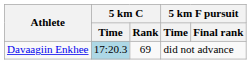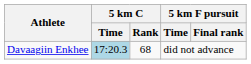Davaagiin Enkhee | 5 km C / Rank: 69 -> 68
